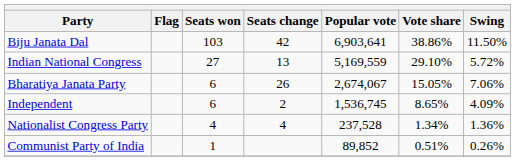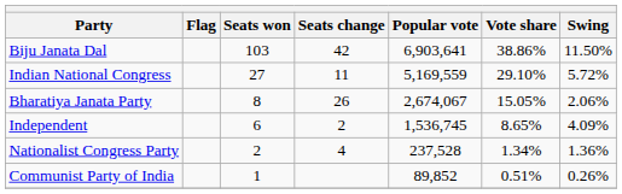Indian National Congress | Seats change: 13 -> 11
Bharatiya Janata Party | Seats won: 6 -> 8
Bharatiya Janata Party | Swing: 7.06% -> 2.06%
Nationalist Congress Party | Seats won: 4 -> 2
